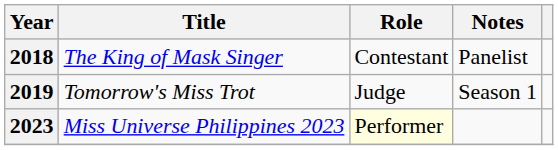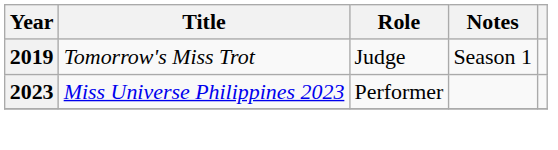- row: 2018 | The King of Mask Singer | Contestant | Panelist
2023 | Role: lightyellow background -> no background
